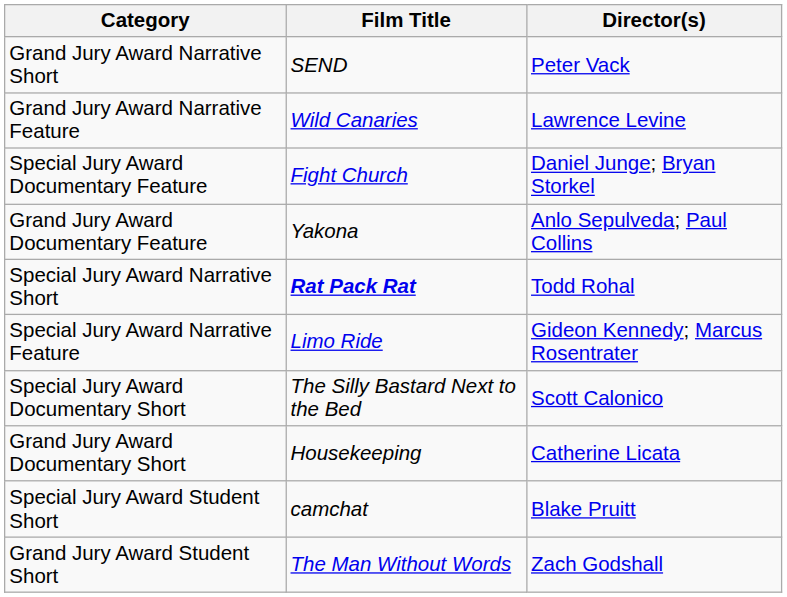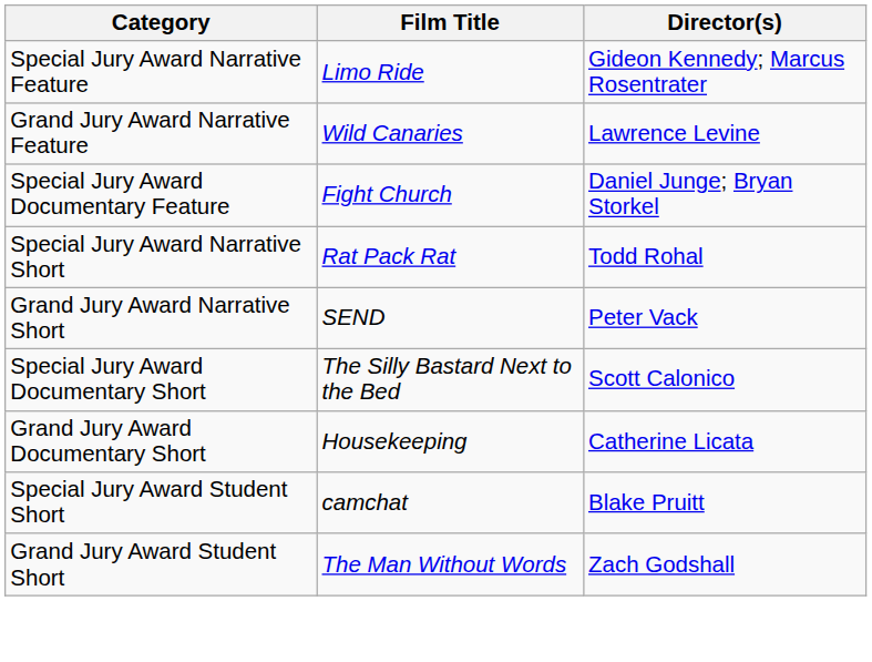rows swapped: Special Jury Award Narrative Feature <-> Grand Jury Award Narrative Short
- row: Grand Jury Award Documentary Feature | Yakona | Anlo Sepulveda; Paul Collins
Special Jury Award Narrative Short | Film Title: bold -> normal
